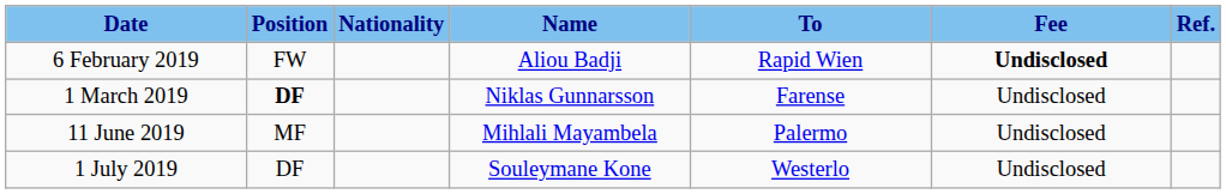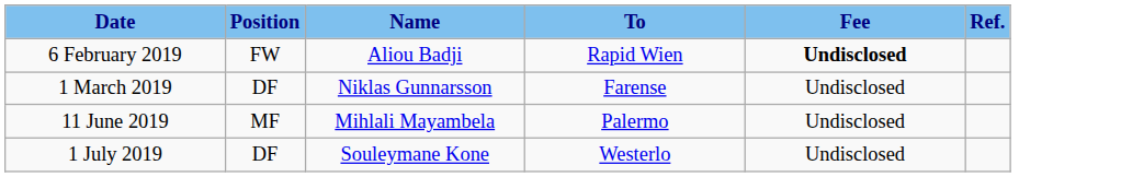- column: Nationality
1 March 2019 | Position: bold -> normal
